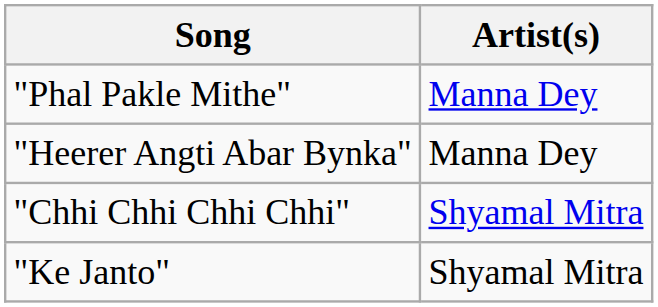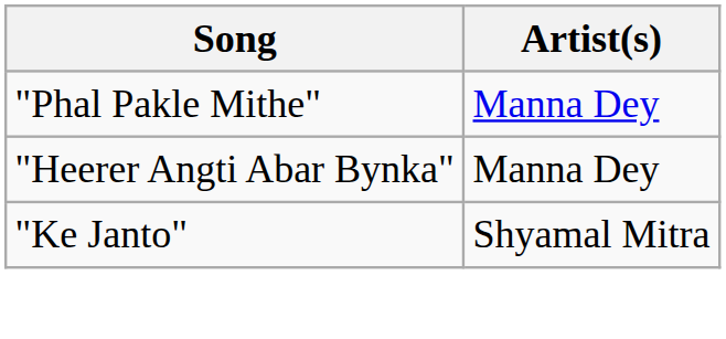- row: "Chhi Chhi Chhi Chhi" | Shyamal Mitra
